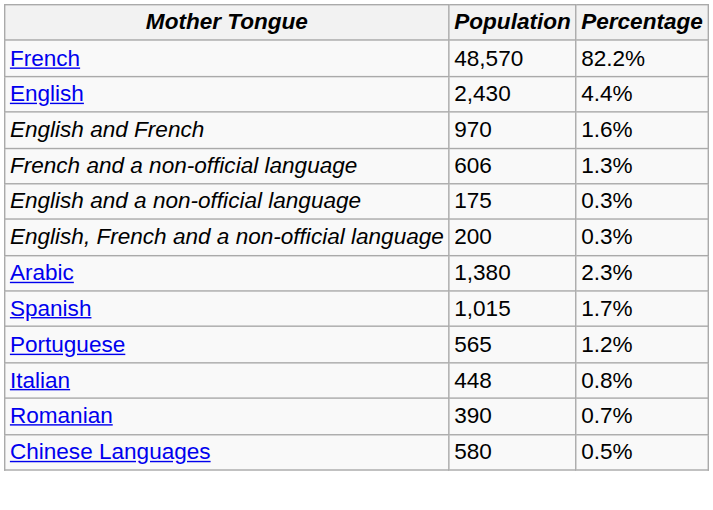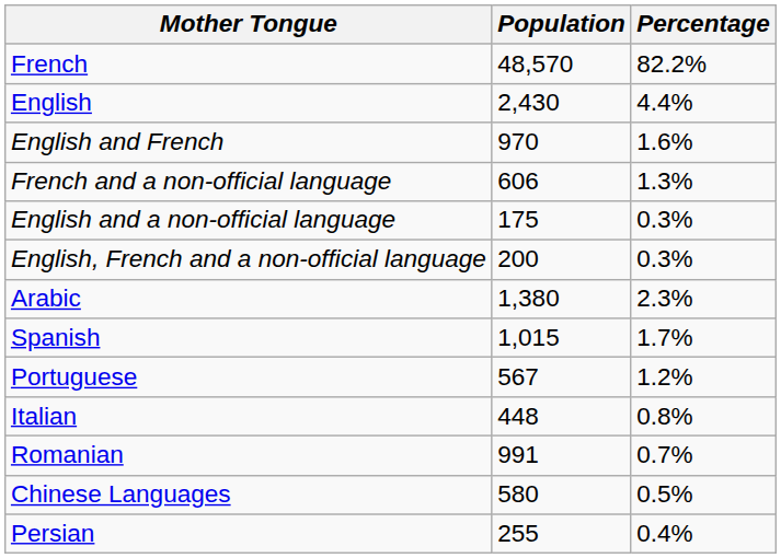Portuguese | Population: 565 -> 567
Romanian | Population: 390 -> 991
+ row: Persian | 255 | 0.4%
